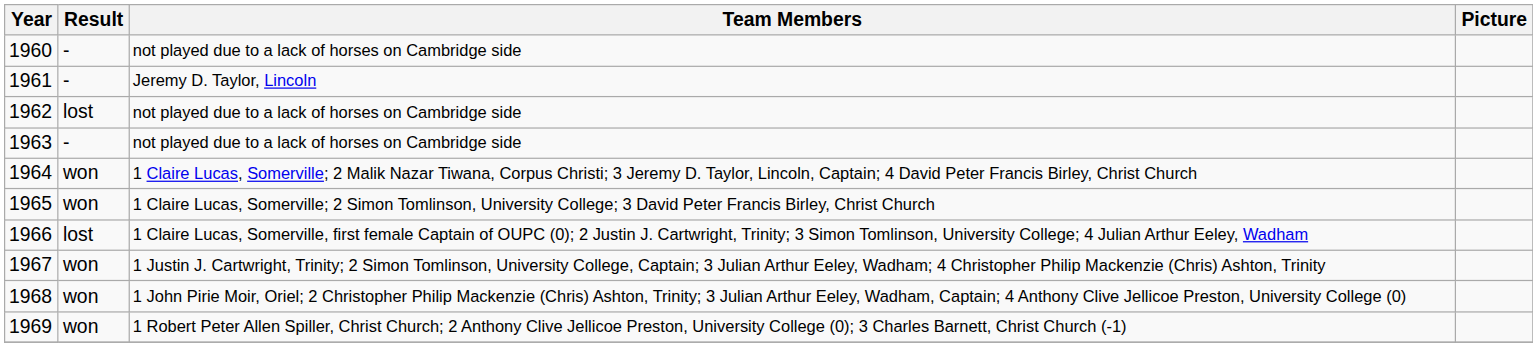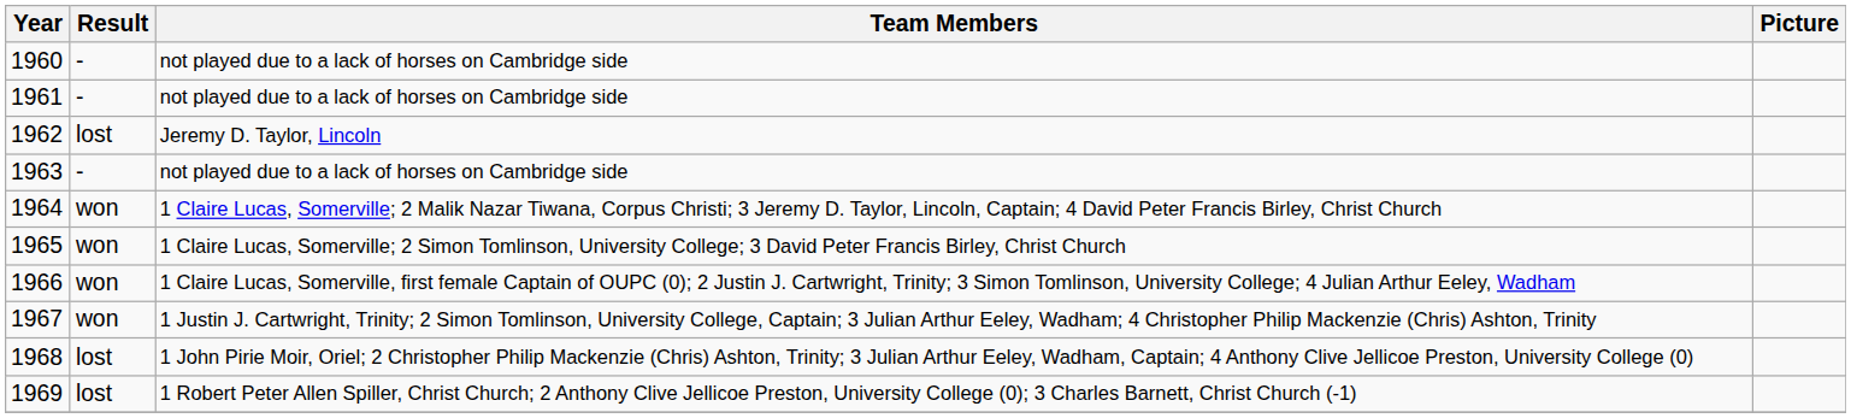1961 | Team Members: Jeremy D. Taylor, Lincoln -> not played due to a lack of horses on Cambridge side
1962 | Team Members: not played due to a lack of horses on Cambridge side -> Jeremy D. Taylor, Lincoln
1966 | Result: lost -> won
1968 | Result: won -> lost
1969 | Result: won -> lost
